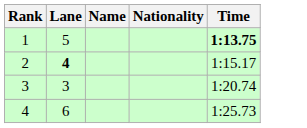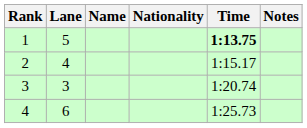+ column: Notes
2 | Lane: bold -> normal
